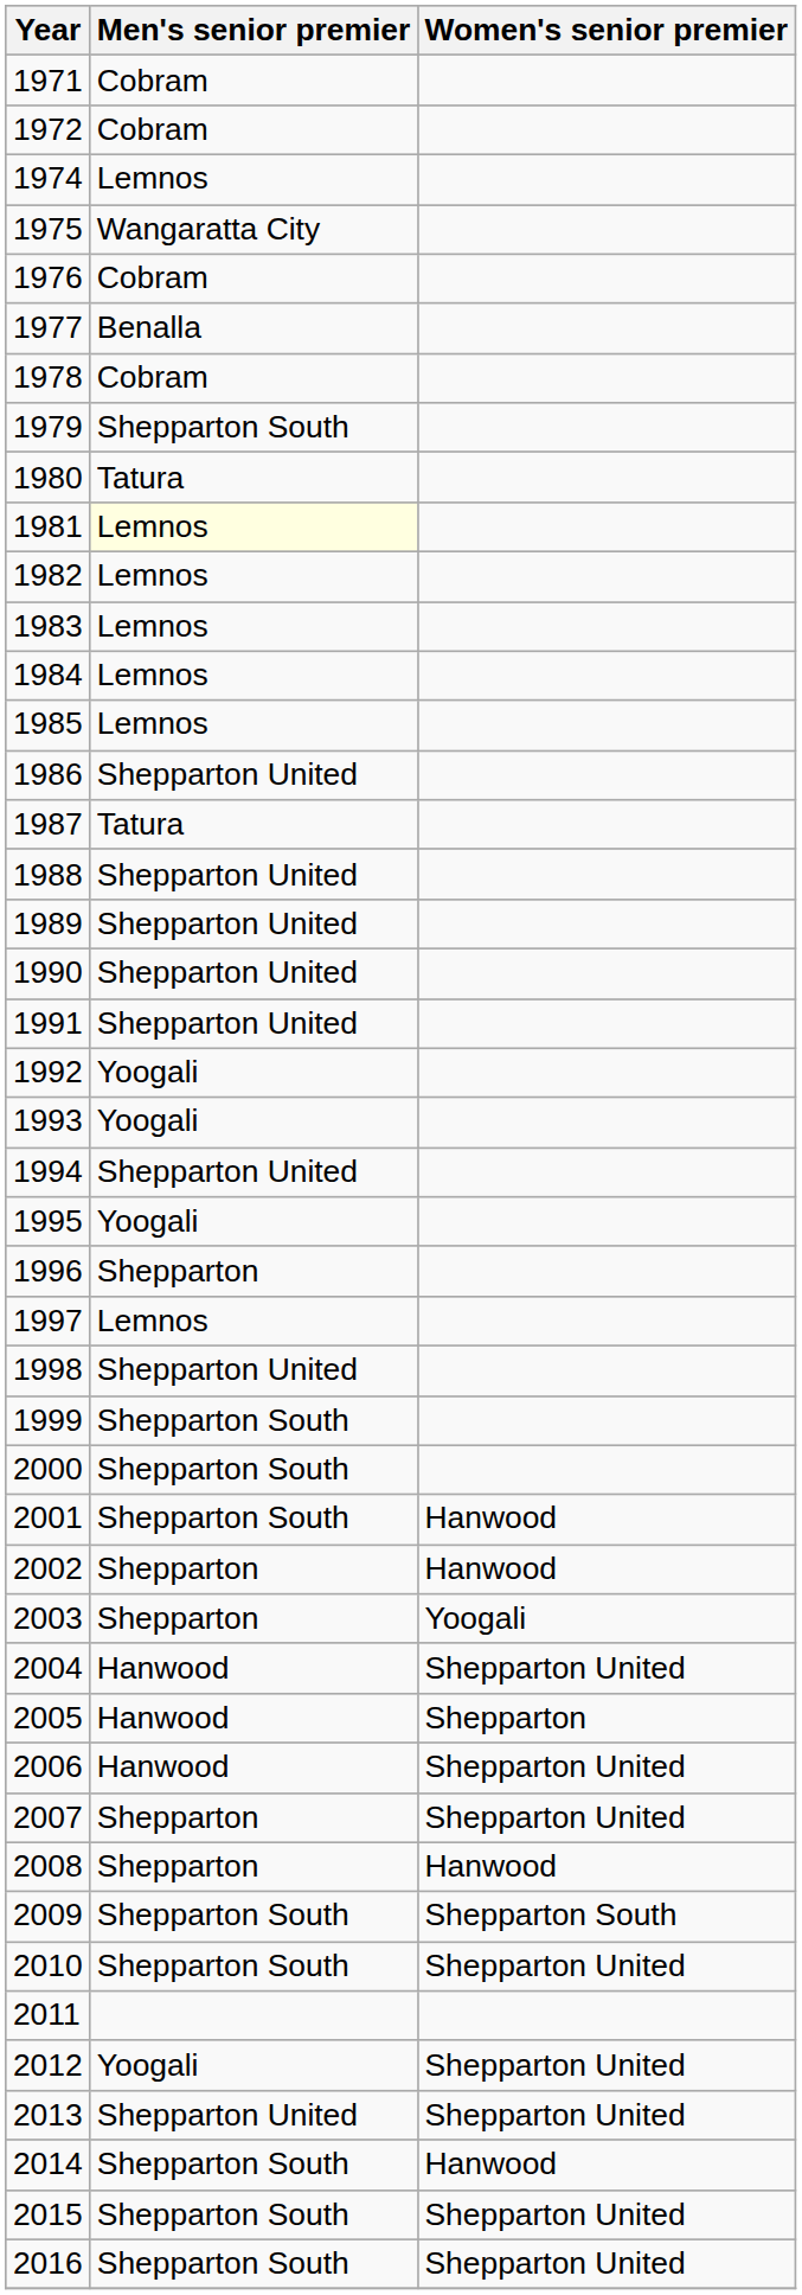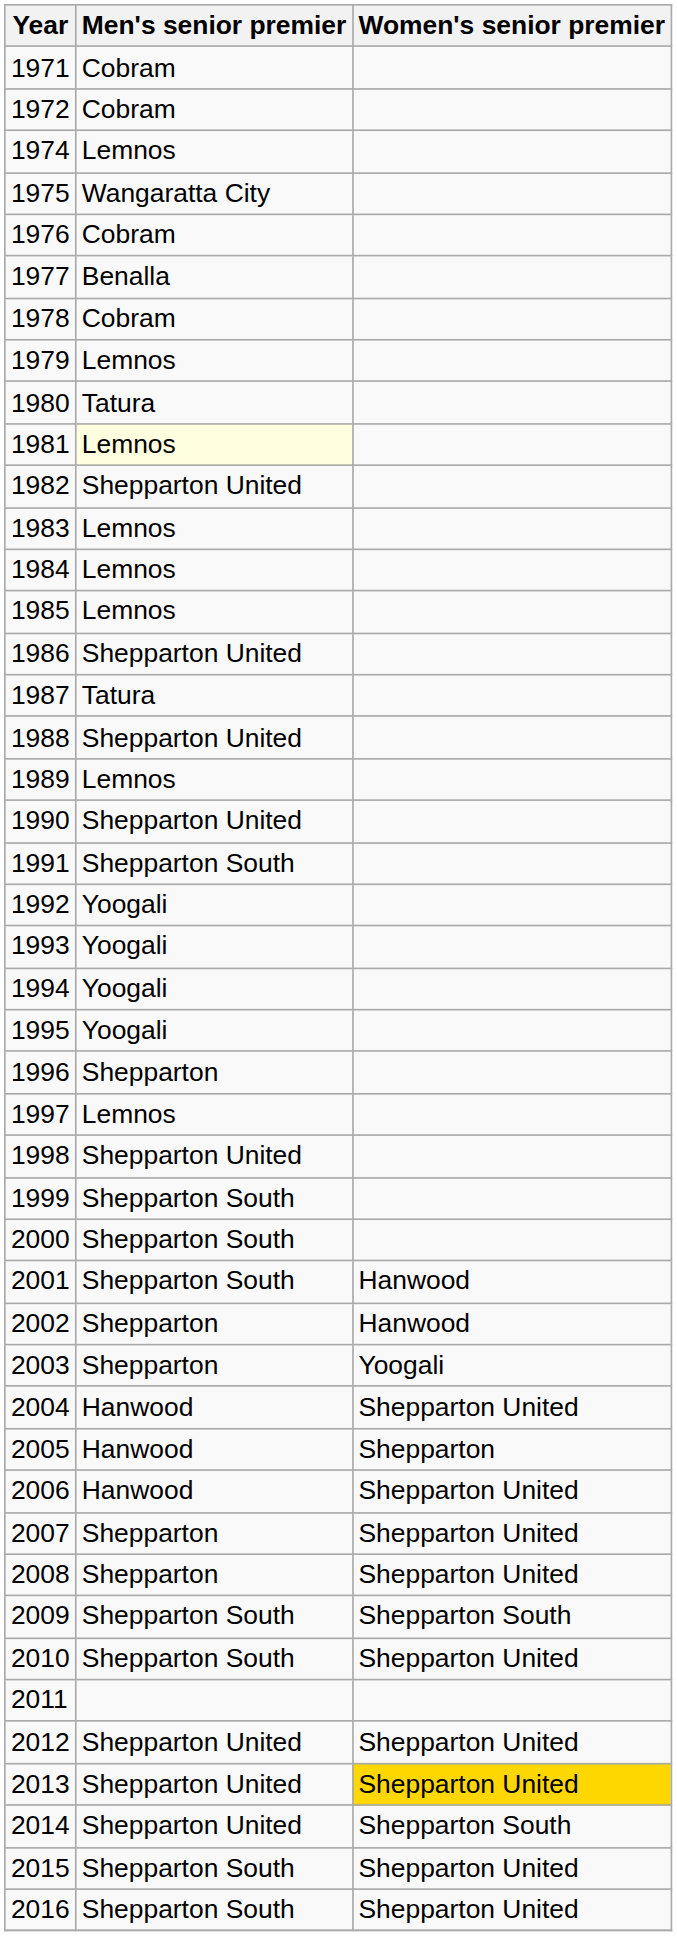1979 | Men's senior premier: Shepparton South -> Lemnos
1982 | Men's senior premier: Lemnos -> Shepparton United
1989 | Men's senior premier: Shepparton United -> Lemnos
1991 | Men's senior premier: Shepparton United -> Shepparton South
1994 | Men's senior premier: Shepparton United -> Yoogali
2008 | Women's senior premier: Hanwood -> Shepparton United
2012 | Men's senior premier: Yoogali -> Shepparton United
2013 | Women's senior premier: no background -> gold background
2014 | Men's senior premier: Shepparton South -> Shepparton United
2014 | Women's senior premier: Hanwood -> Shepparton South
